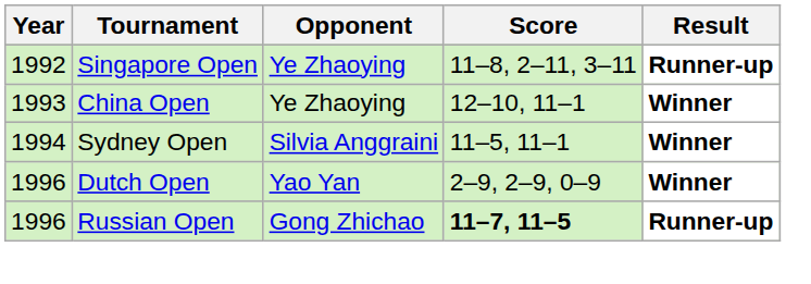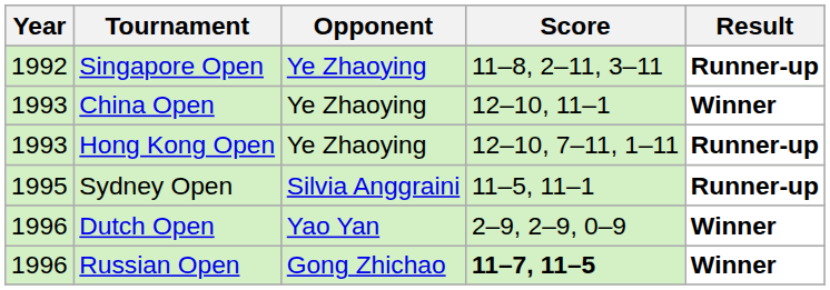+ row: 1993 | Hong Kong Open | Ye Zhaoying | 12–10, 7–11, 1–11 | Runner-up
Sydney Open | Year: 1994 -> 1995
Sydney Open | Result: Winner -> Runner-up
Russian Open | Result: Runner-up -> Winner
